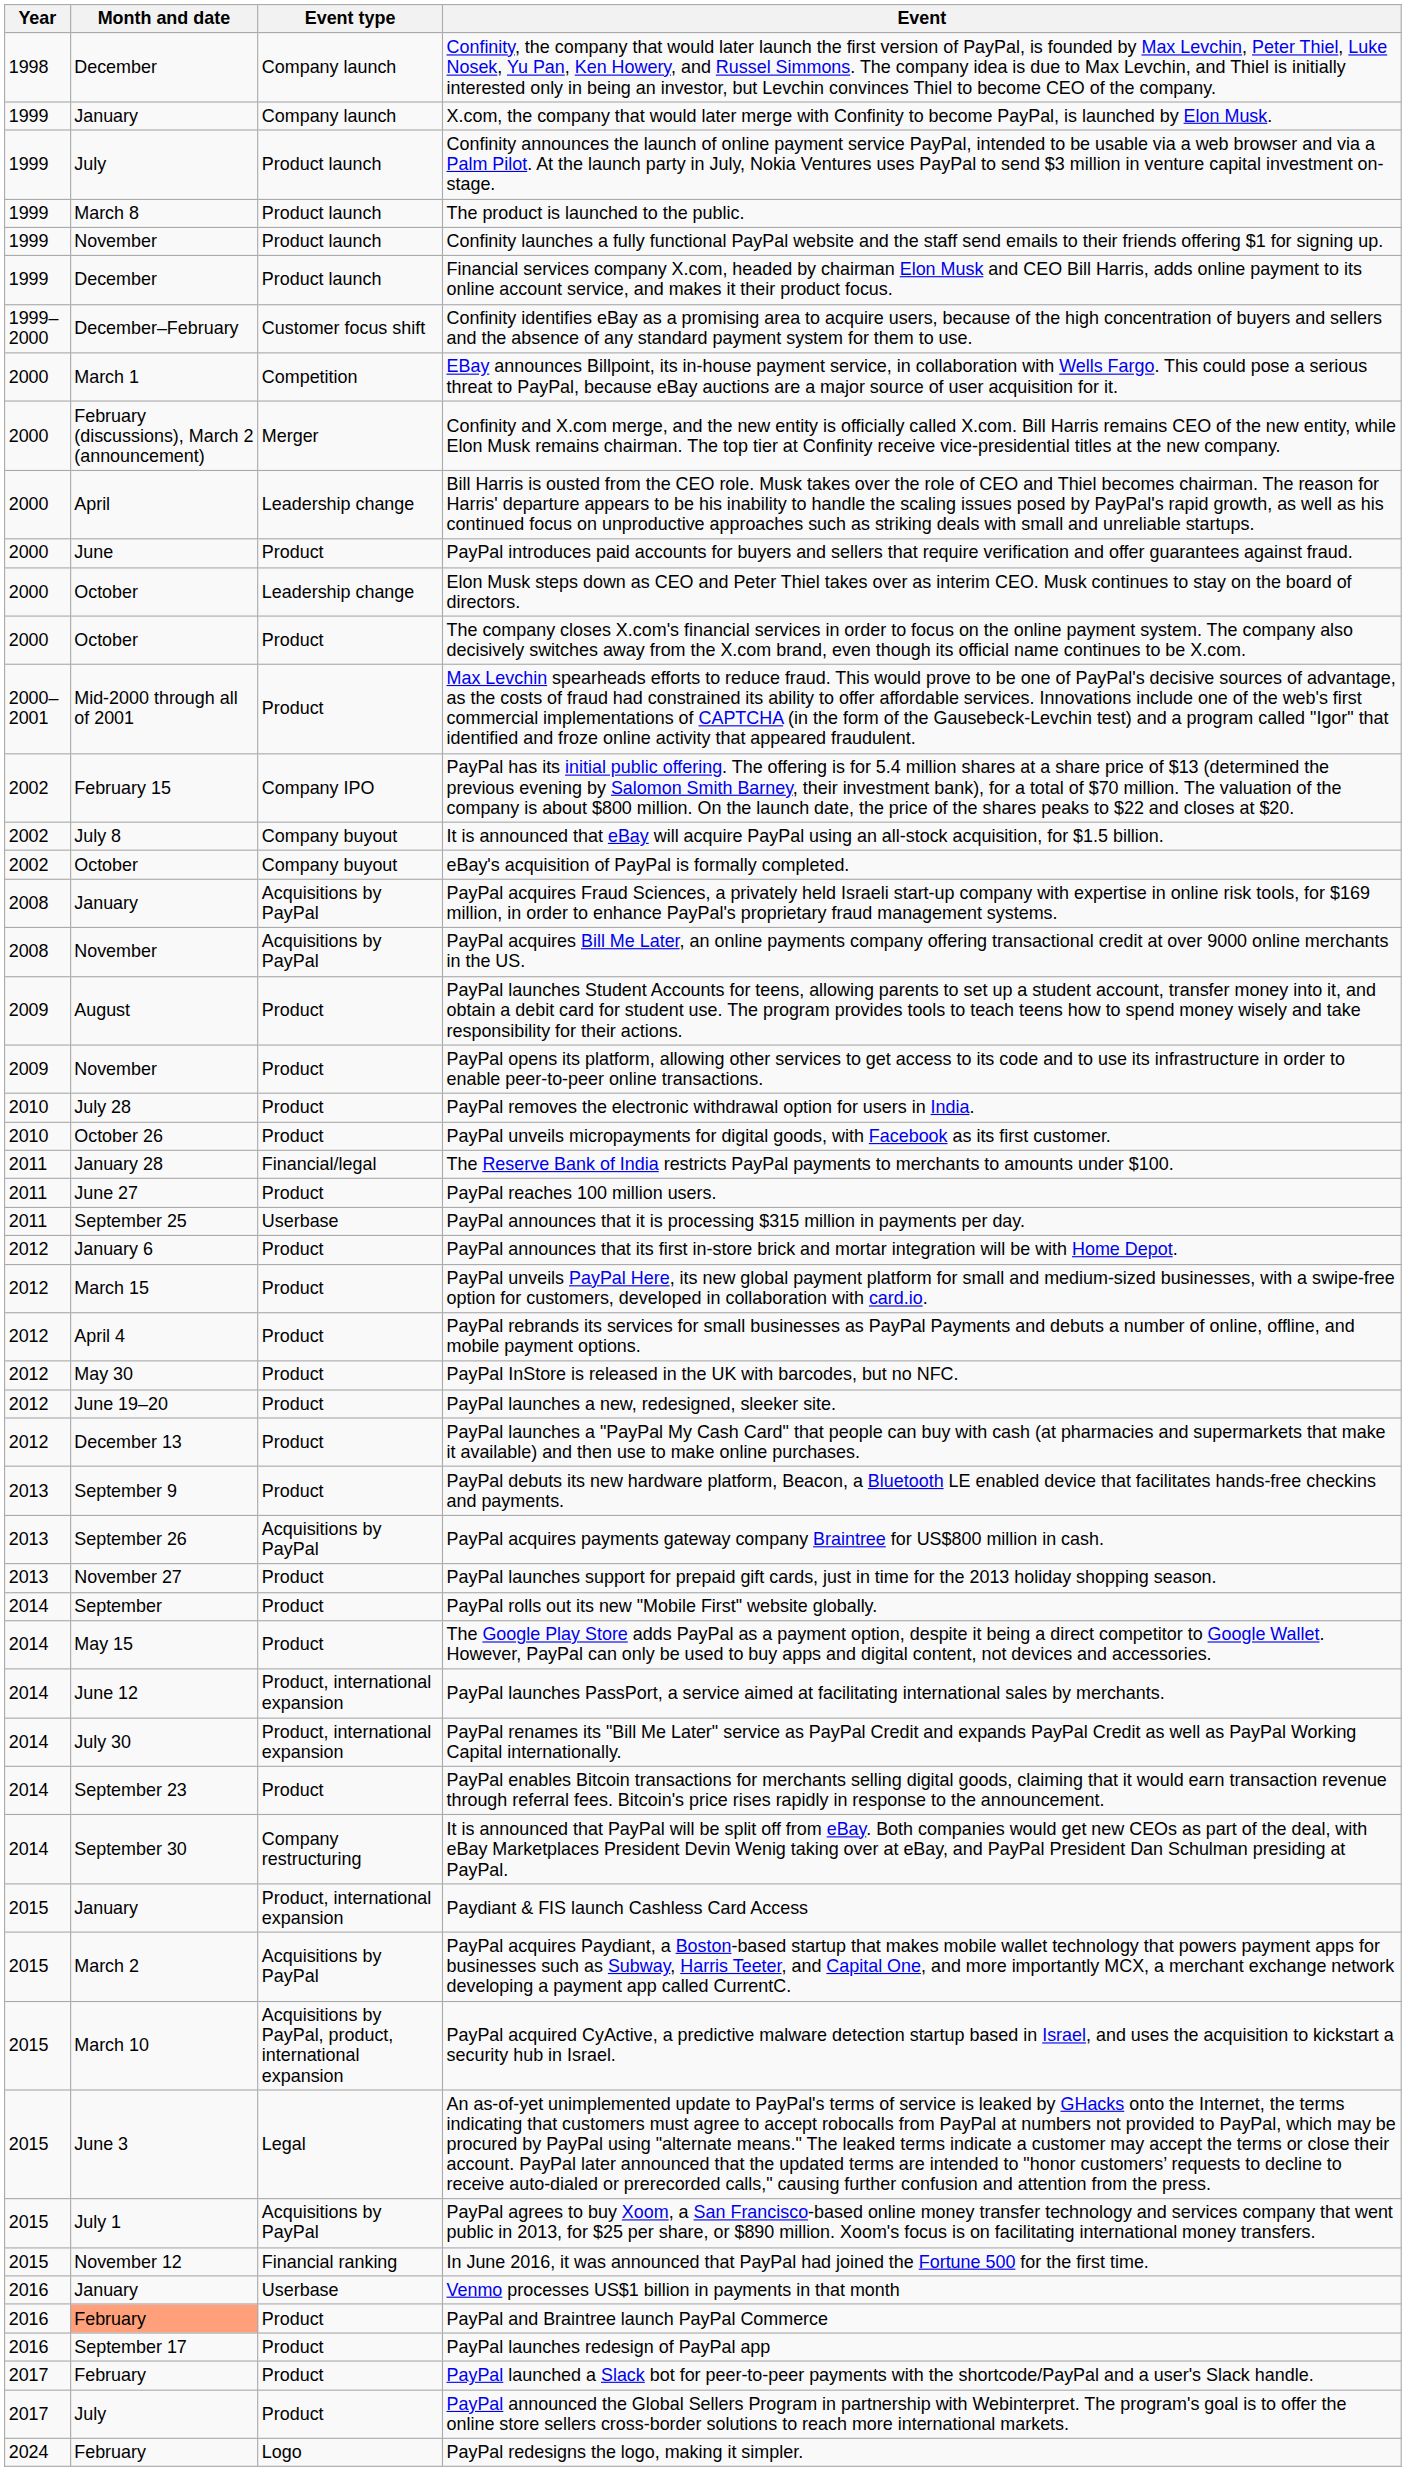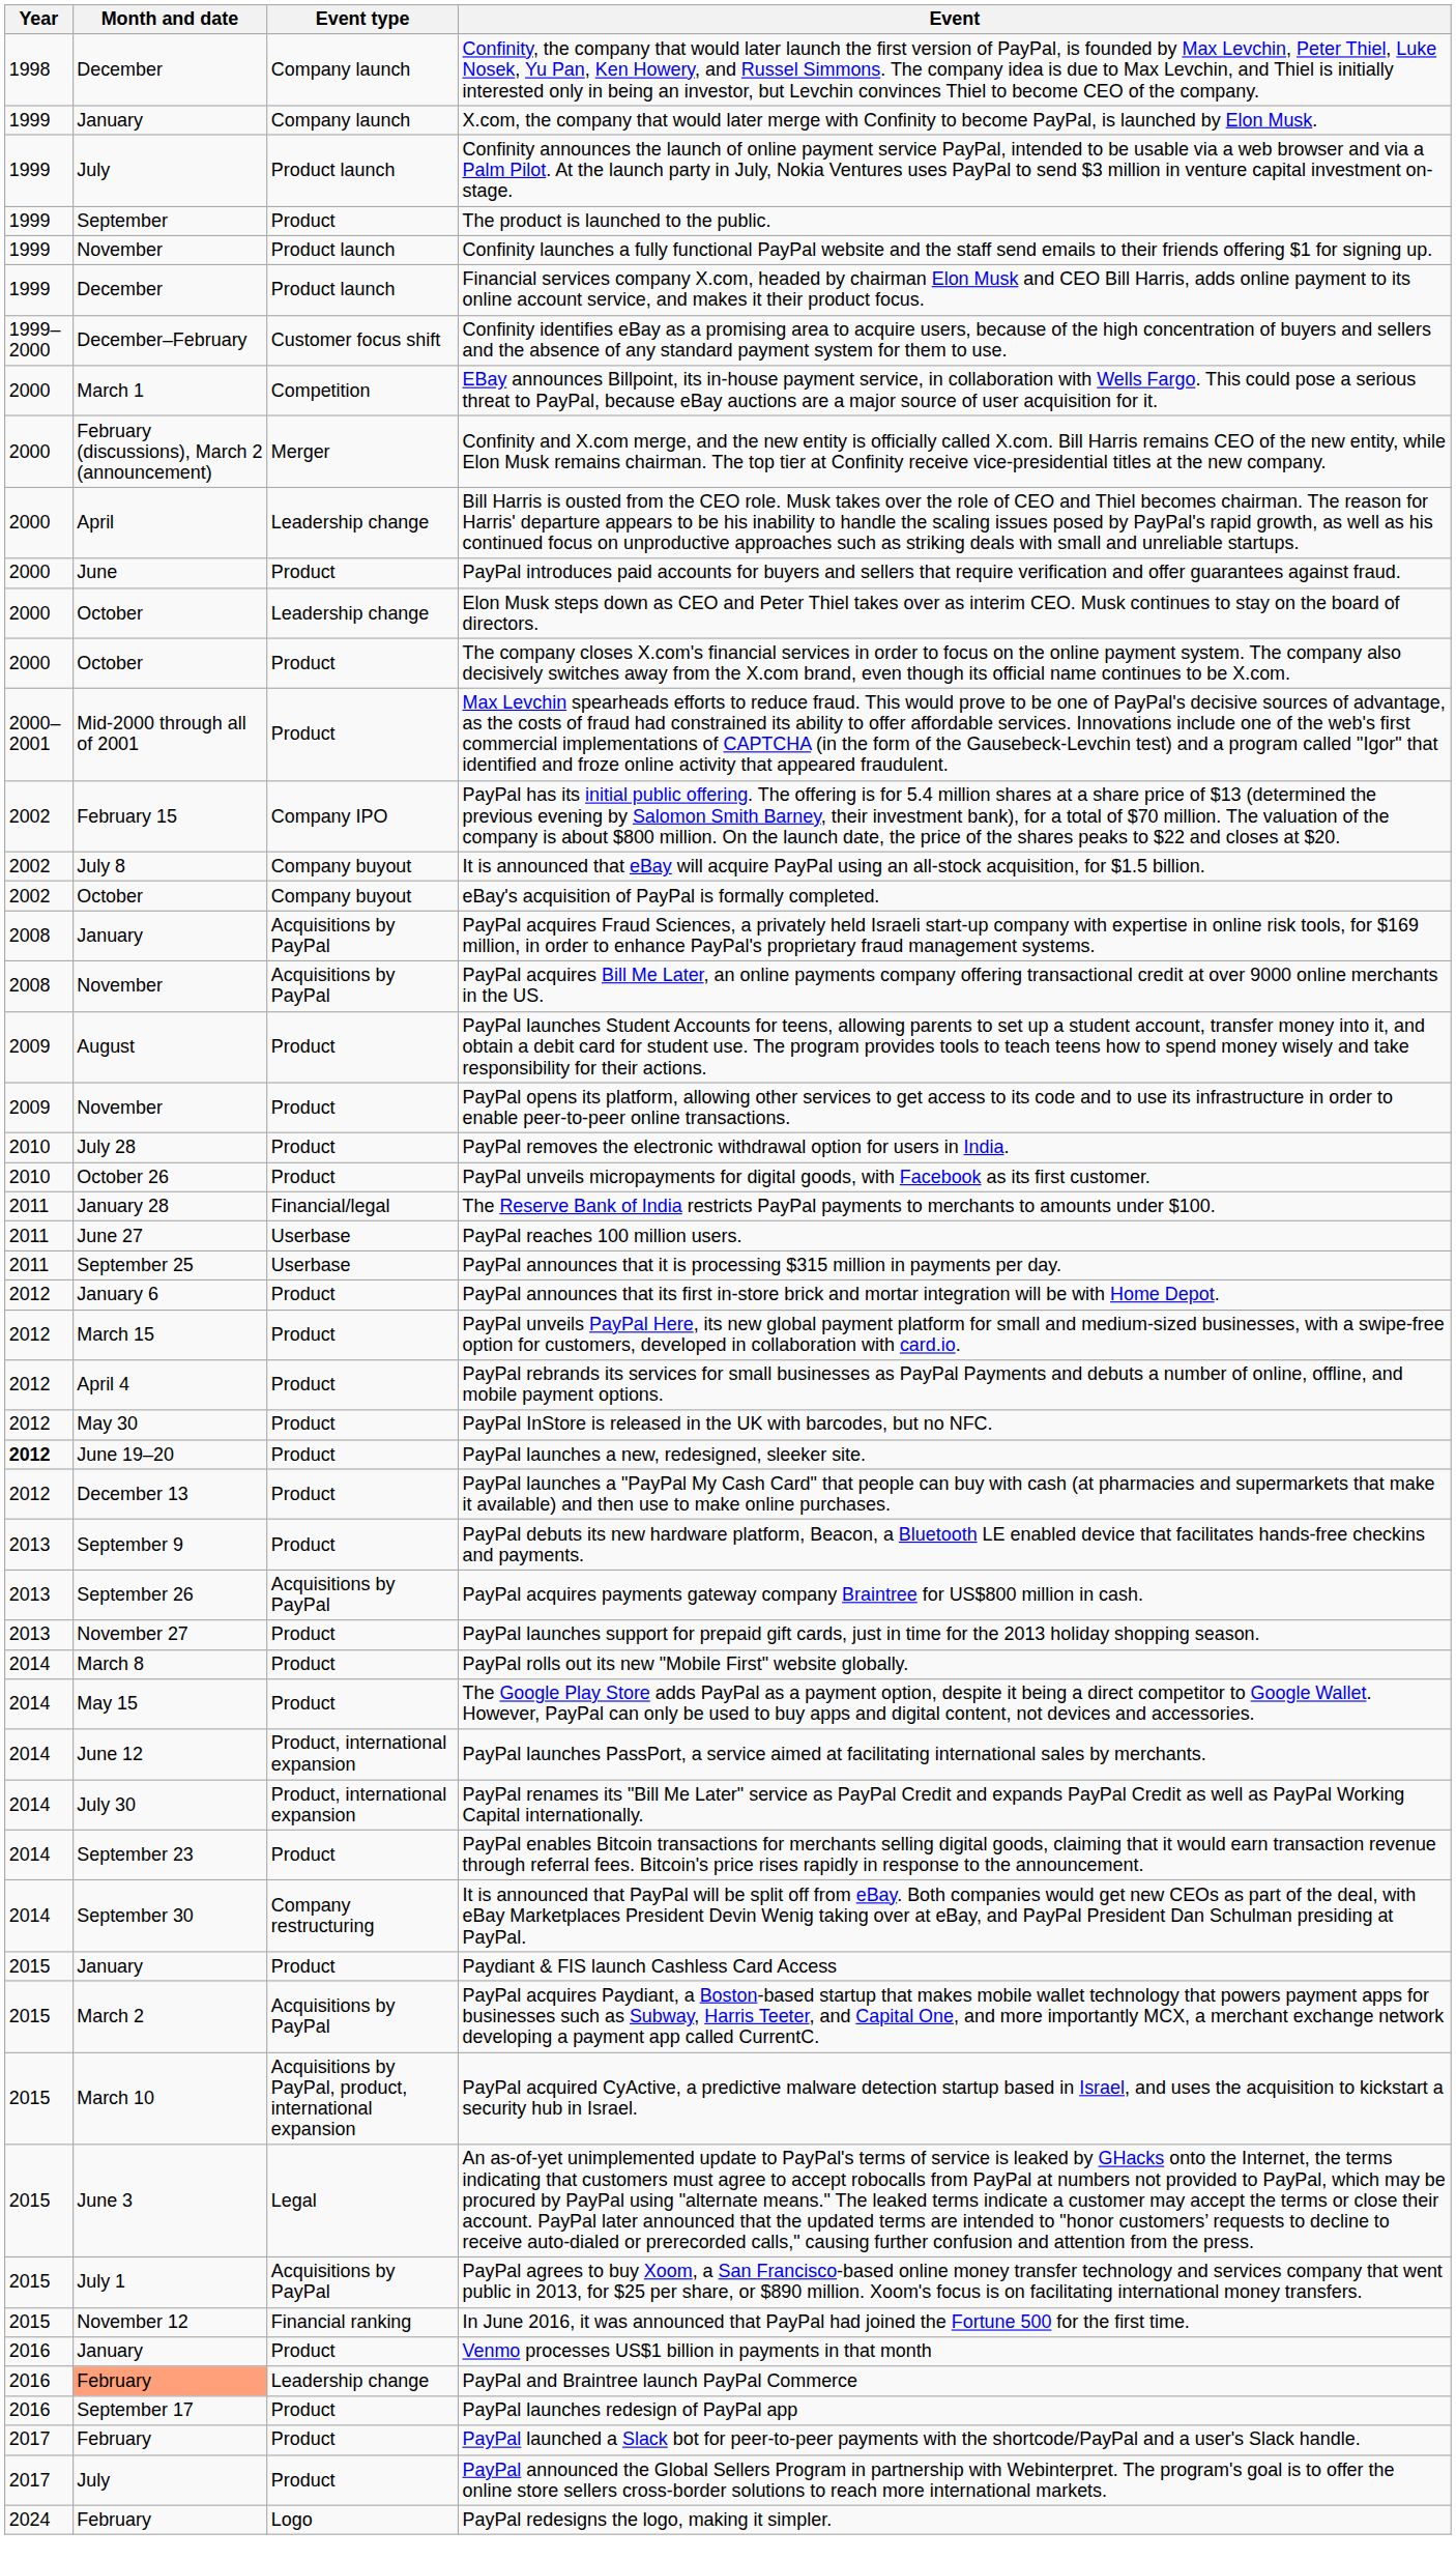The product is launched to the public. | Month and date: March 8 -> September
The product is launched to the public. | Event type: Product launch -> Product
PayPal reaches 100 million users. | Event type: Product -> Userbase
PayPal launches a new, redesigned, sleeker site. | Year: normal -> bold
PayPal rolls out its new "Mobile First" website globally. | Month and date: September -> March 8
Paydiant & FIS launch Cashless Card Access | Event type: Product, international expansion -> Product
Venmo processes US$1 billion in payments in that month | Event type: Userbase -> Product
PayPal and Braintree launch PayPal Commerce | Event type: Product -> Leadership change
